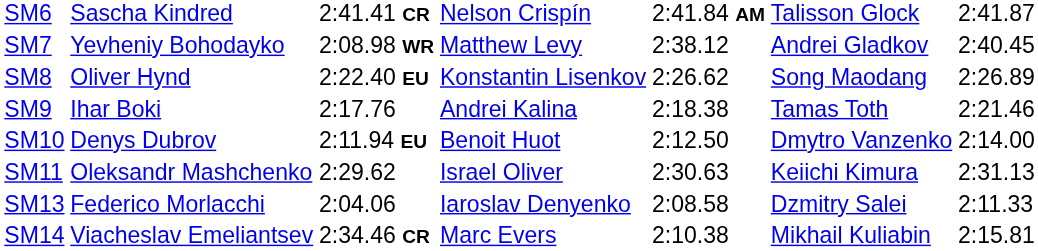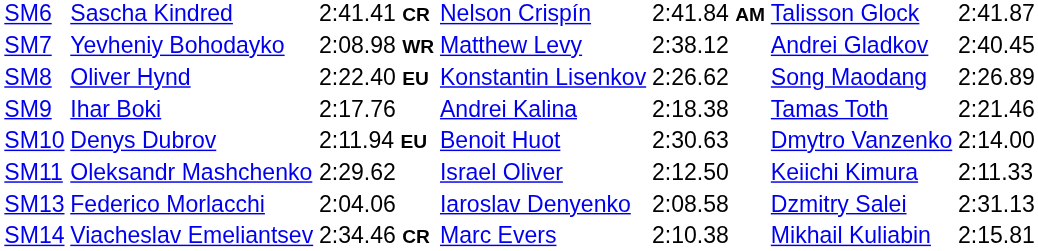SM10 | column 5: 2:12.50 -> 2:30.63
SM11 | column 5: 2:30.63 -> 2:12.50
SM11 | column 7: 2:31.13 -> 2:11.33
SM13 | column 7: 2:11.33 -> 2:31.13
